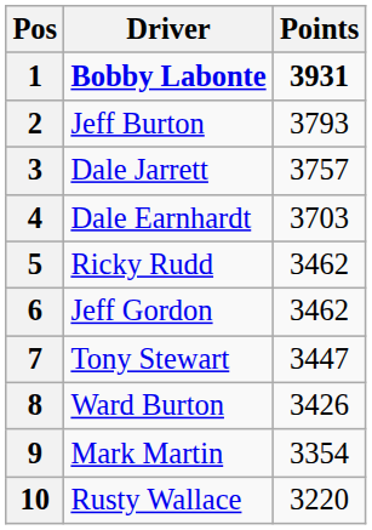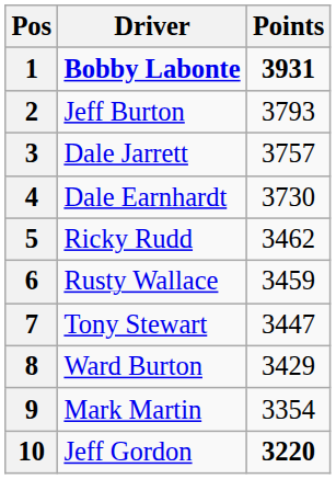4 | Points: 3703 -> 3730
6 | Driver: Jeff Gordon -> Rusty Wallace
6 | Points: 3462 -> 3459
8 | Points: 3426 -> 3429
10 | Driver: Rusty Wallace -> Jeff Gordon
10 | Points: normal -> bold
